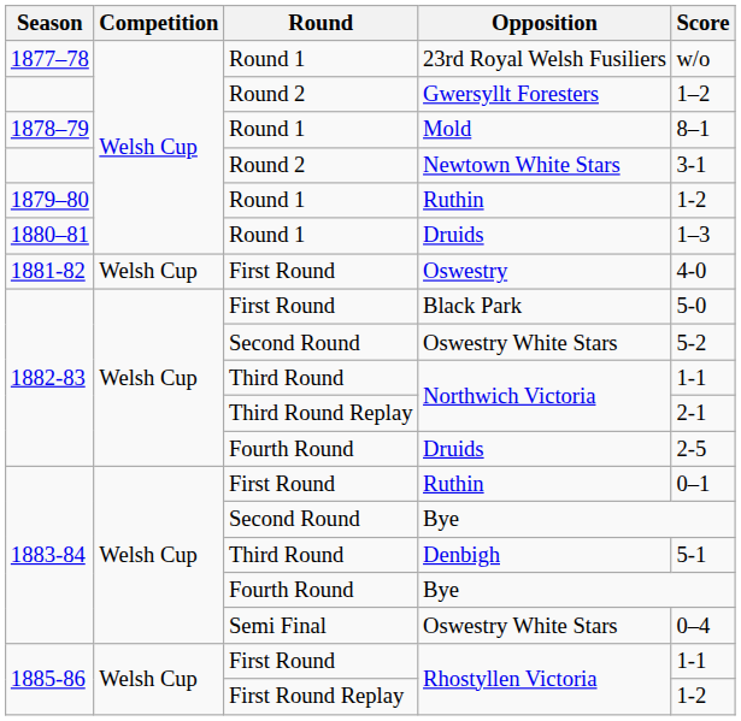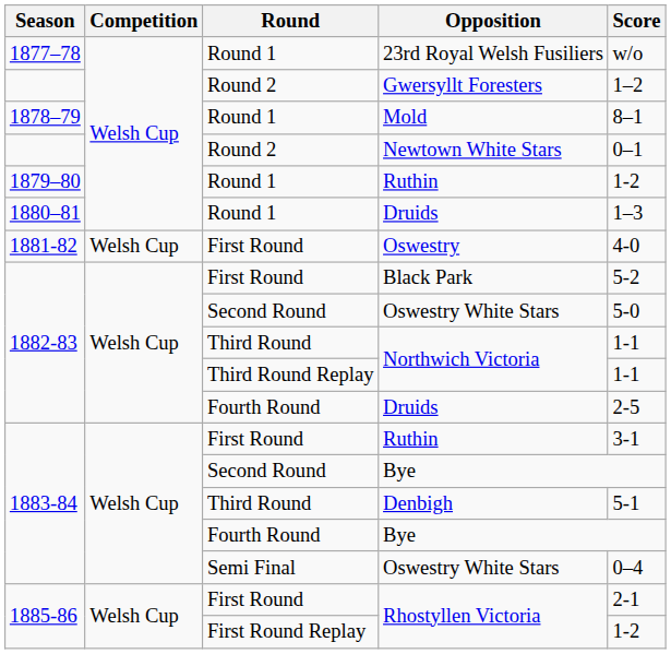Newtown White Stars | Score: 3-1 -> 0–1
Black Park | Score: 5-0 -> 5-2
Second Round / Oswestry White Stars | Score: 5-2 -> 5-0
Third Round Replay / Northwich Victoria | Score: 2-1 -> 1-1
First Round / Ruthin | Score: 0–1 -> 3-1
First Round / Rhostyllen Victoria | Score: 1-1 -> 2-1
